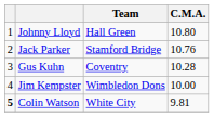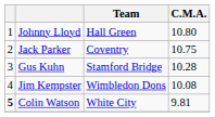Jack Parker | Team: Stamford Bridge -> Coventry
Jack Parker | C.M.A.: 10.76 -> 10.75
Gus Kuhn | Team: Coventry -> Stamford Bridge
Jim Kempster | C.M.A.: 10.00 -> 10.08
